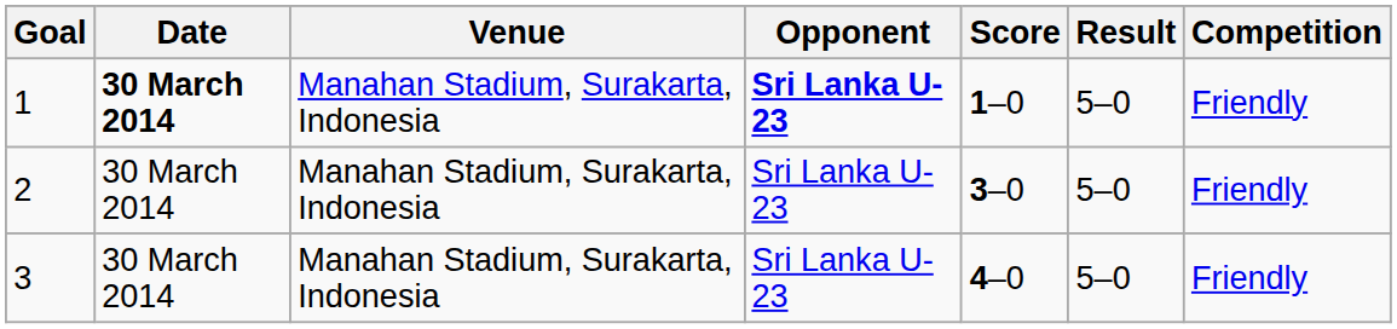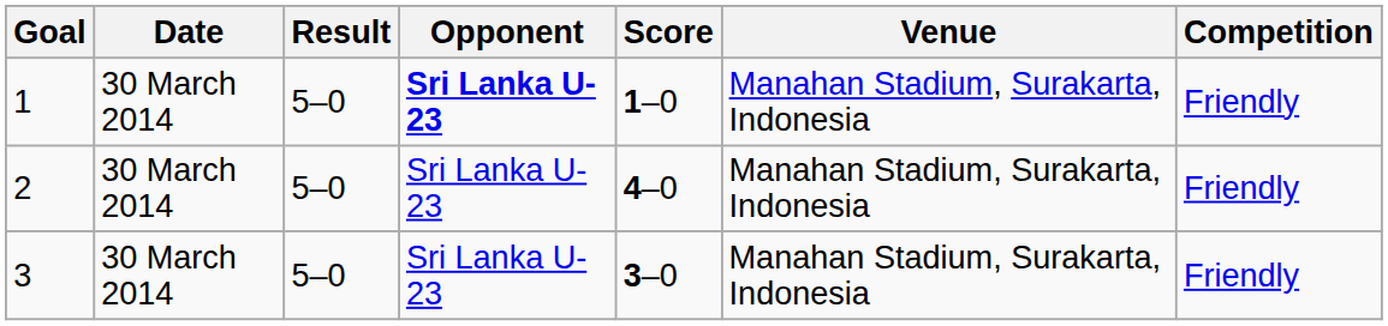columns swapped: Venue <-> Result
1 | Date: bold -> normal
2 | Score: 3–0 -> 4–0
3 | Score: 4–0 -> 3–0
